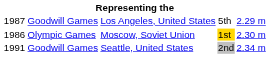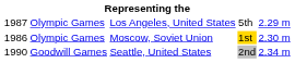Los Angeles, United States | column 2: Goodwill Games -> Olympic Games
Seattle, United States | column 1: 1991 -> 1990
